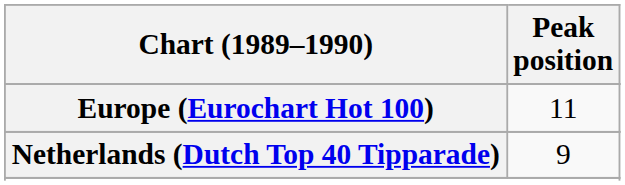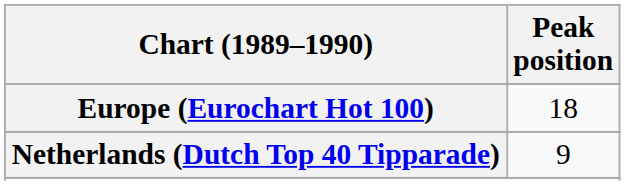Europe (Eurochart Hot 100) | Peak position: 11 -> 18
